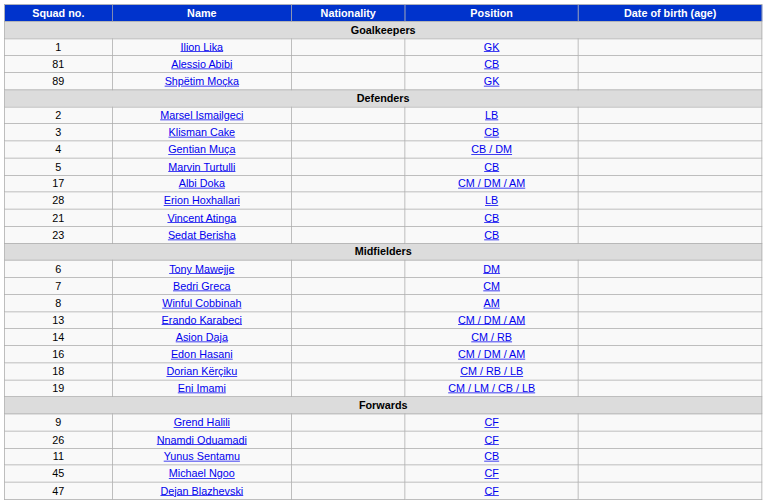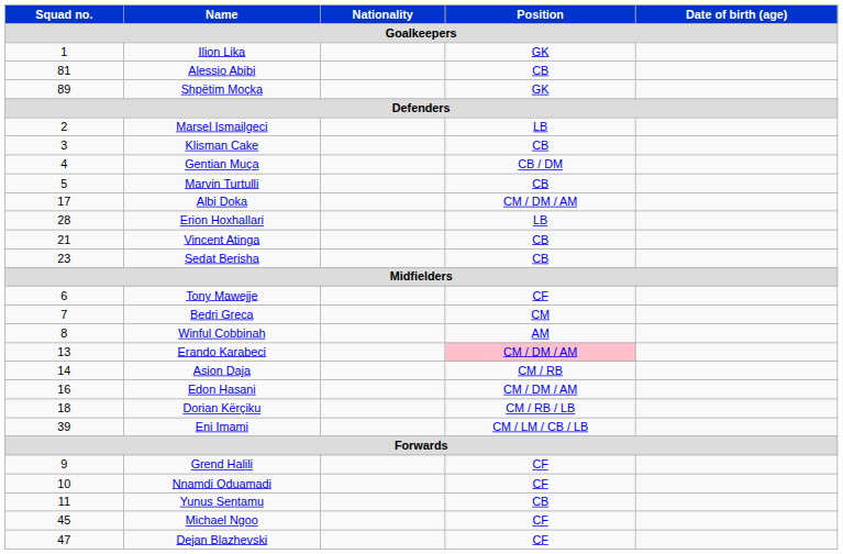Tony Mawejje | Position / Goalkeepers: DM -> CF
Erando Karabeci | Position / Goalkeepers: no background -> pink background
Eni Imami | Squad no. / Goalkeepers: 19 -> 39
Nnamdi Oduamadi | Squad no. / Goalkeepers: 26 -> 10
